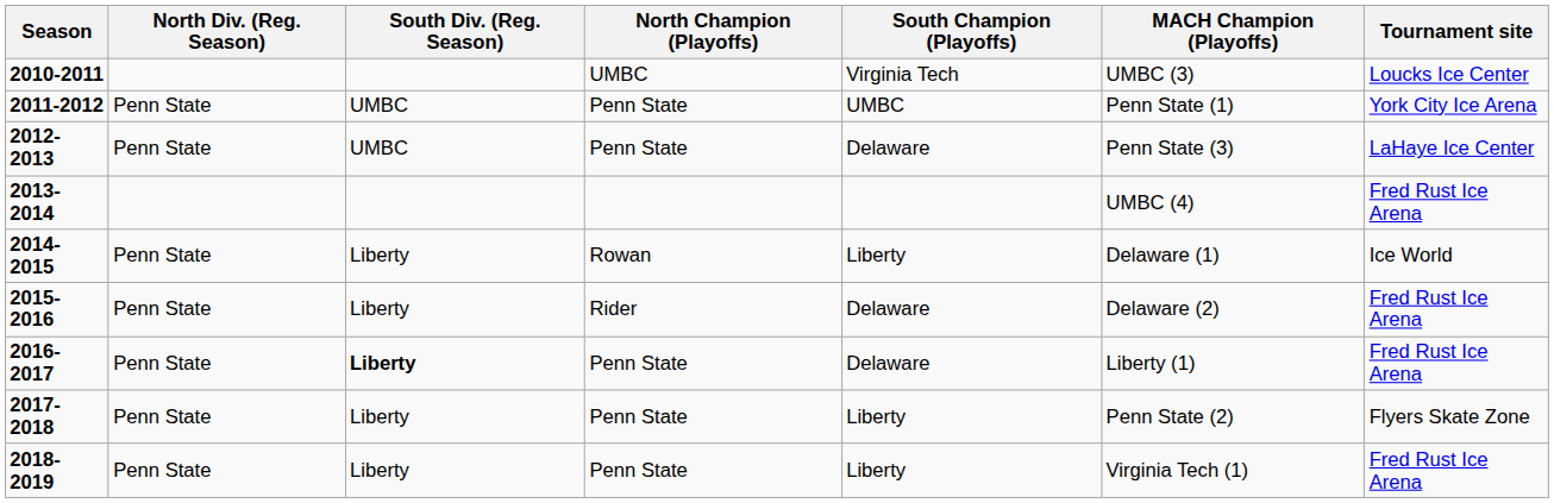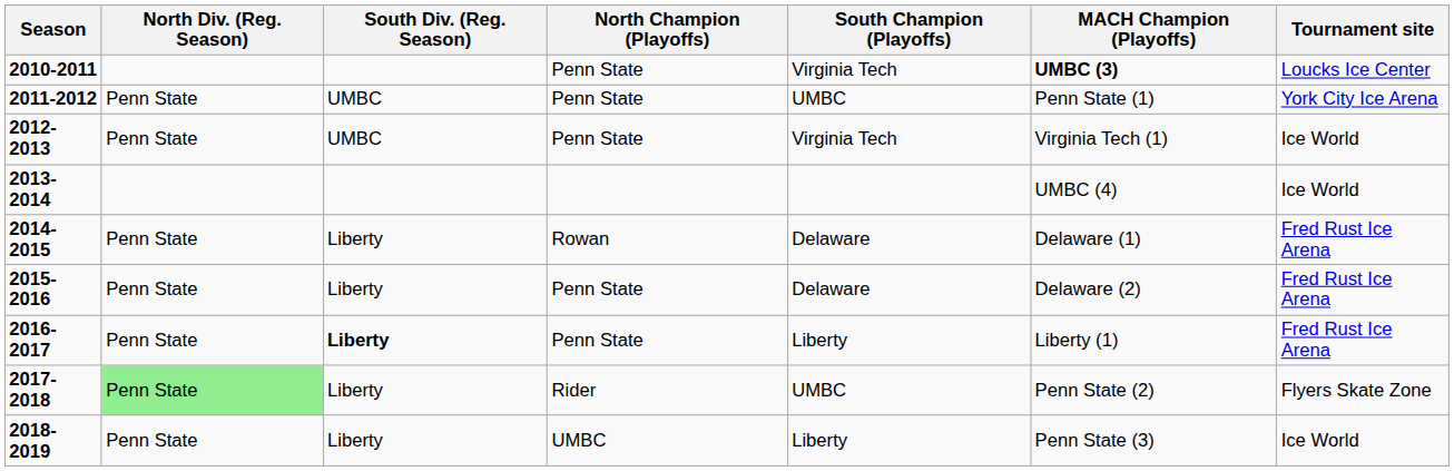2010-2011 | North Champion (Playoffs): UMBC -> Penn State
2010-2011 | MACH Champion (Playoffs): normal -> bold
2012-2013 | South Champion (Playoffs): Delaware -> Virginia Tech
2012-2013 | MACH Champion (Playoffs): Penn State (3) -> Virginia Tech (1)
2012-2013 | Tournament site: LaHaye Ice Center -> Ice World
2013-2014 | Tournament site: Fred Rust Ice Arena -> Ice World
2014-2015 | South Champion (Playoffs): Liberty -> Delaware
2014-2015 | Tournament site: Ice World -> Fred Rust Ice Arena
2015-2016 | North Champion (Playoffs): Rider -> Penn State
2016-2017 | South Champion (Playoffs): Delaware -> Liberty
2017-2018 | North Div. (Reg. Season): no background -> lightgreen background
2017-2018 | North Champion (Playoffs): Penn State -> Rider
2017-2018 | South Champion (Playoffs): Liberty -> UMBC
2018-2019 | North Champion (Playoffs): Penn State -> UMBC
2018-2019 | MACH Champion (Playoffs): Virginia Tech (1) -> Penn State (3)
2018-2019 | Tournament site: Fred Rust Ice Arena -> Ice World
